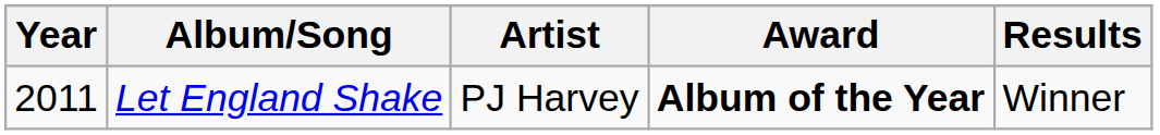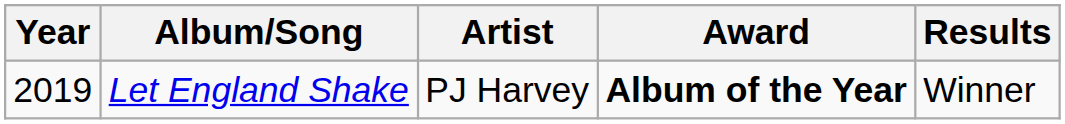Let England Shake | Year: 2011 -> 2019
